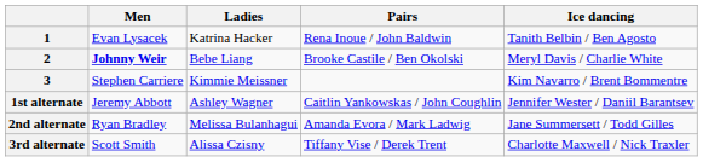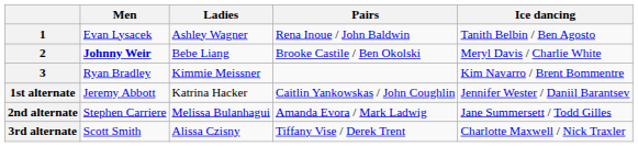1 | Ladies: Katrina Hacker -> Ashley Wagner
3 | Men: Stephen Carriere -> Ryan Bradley
1st alternate | Ladies: Ashley Wagner -> Katrina Hacker
2nd alternate | Men: Ryan Bradley -> Stephen Carriere
